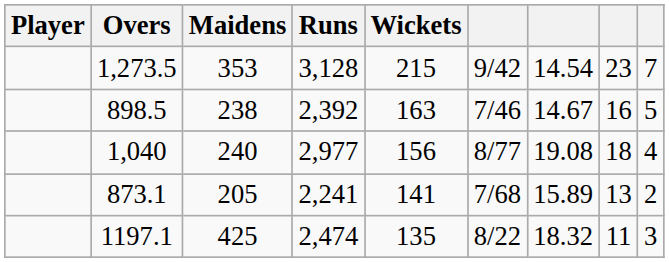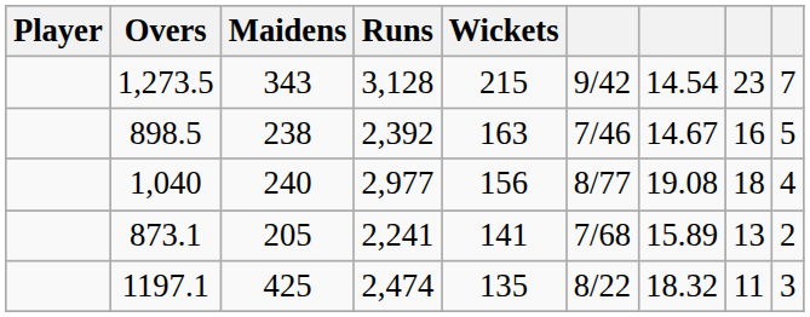1,273.5 | Maidens: 353 -> 343
